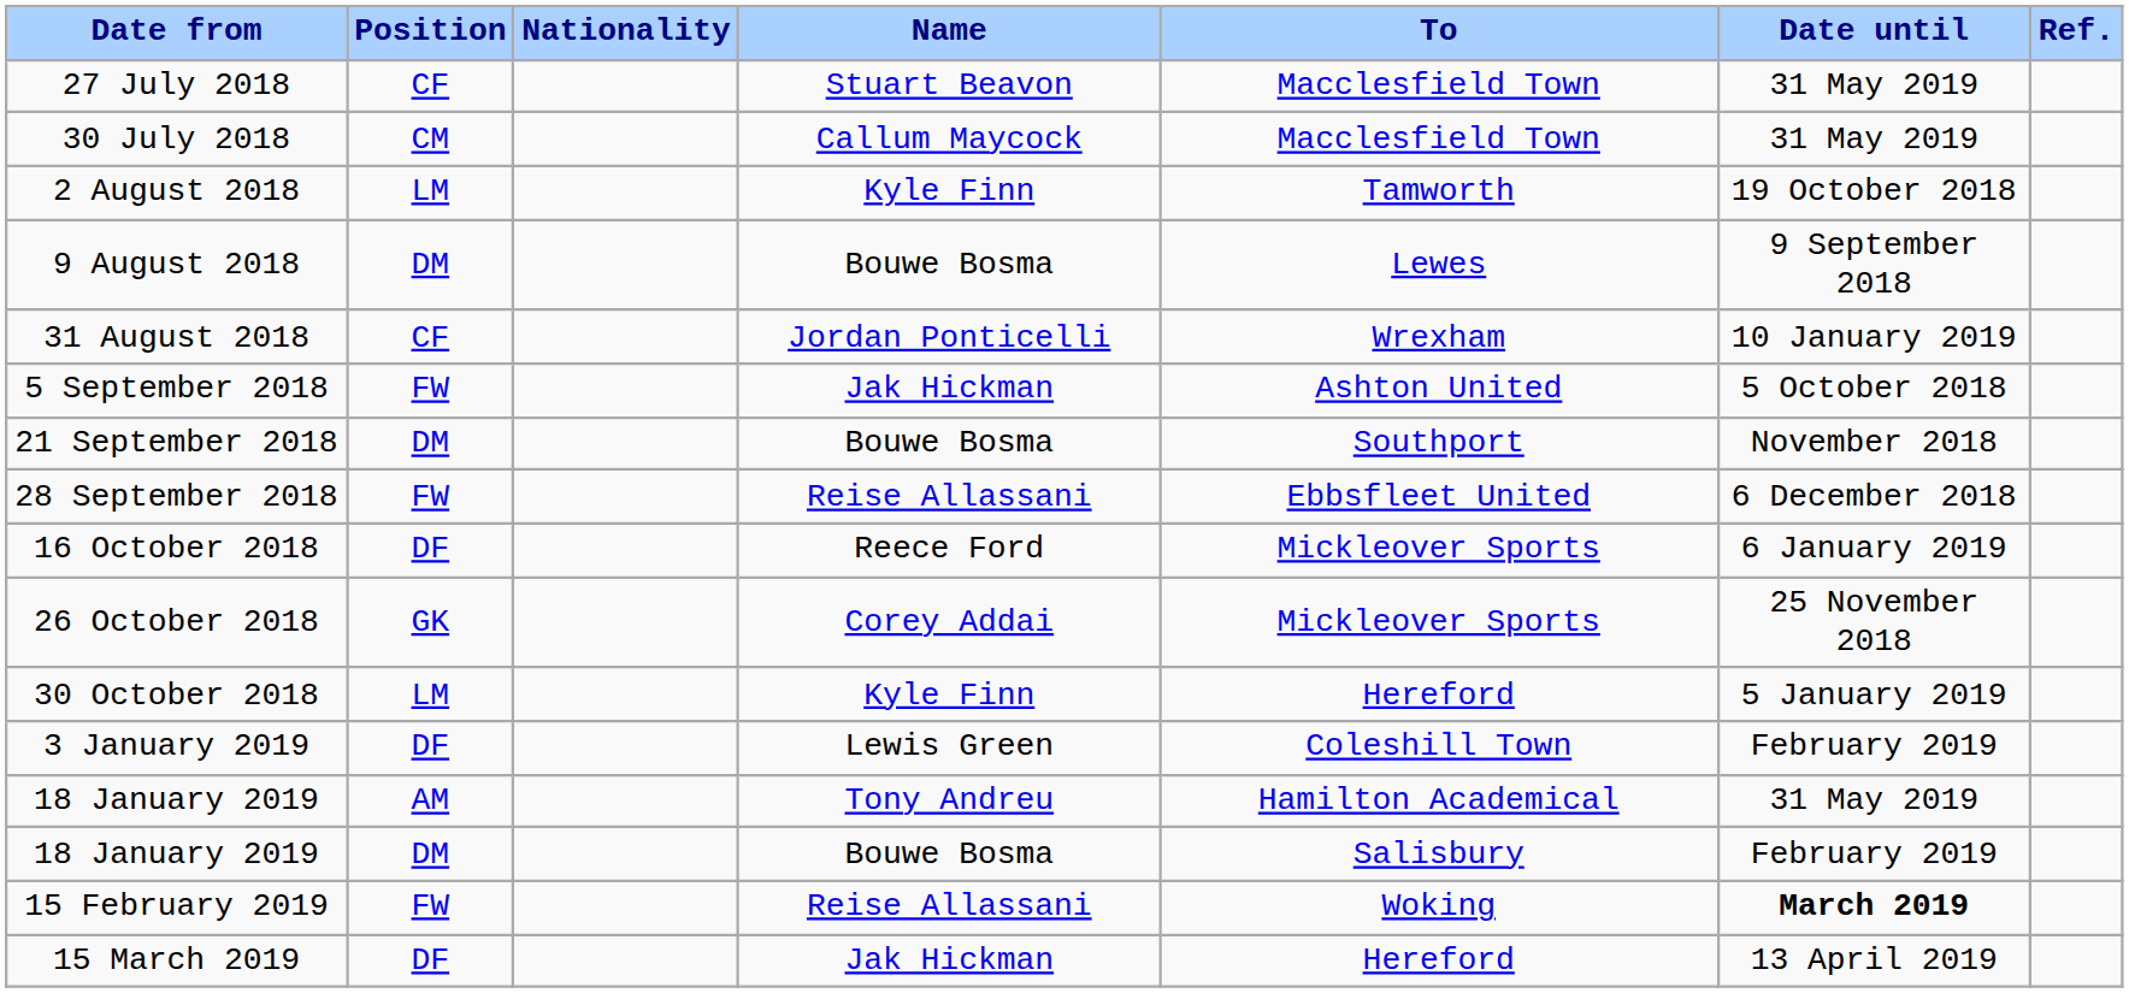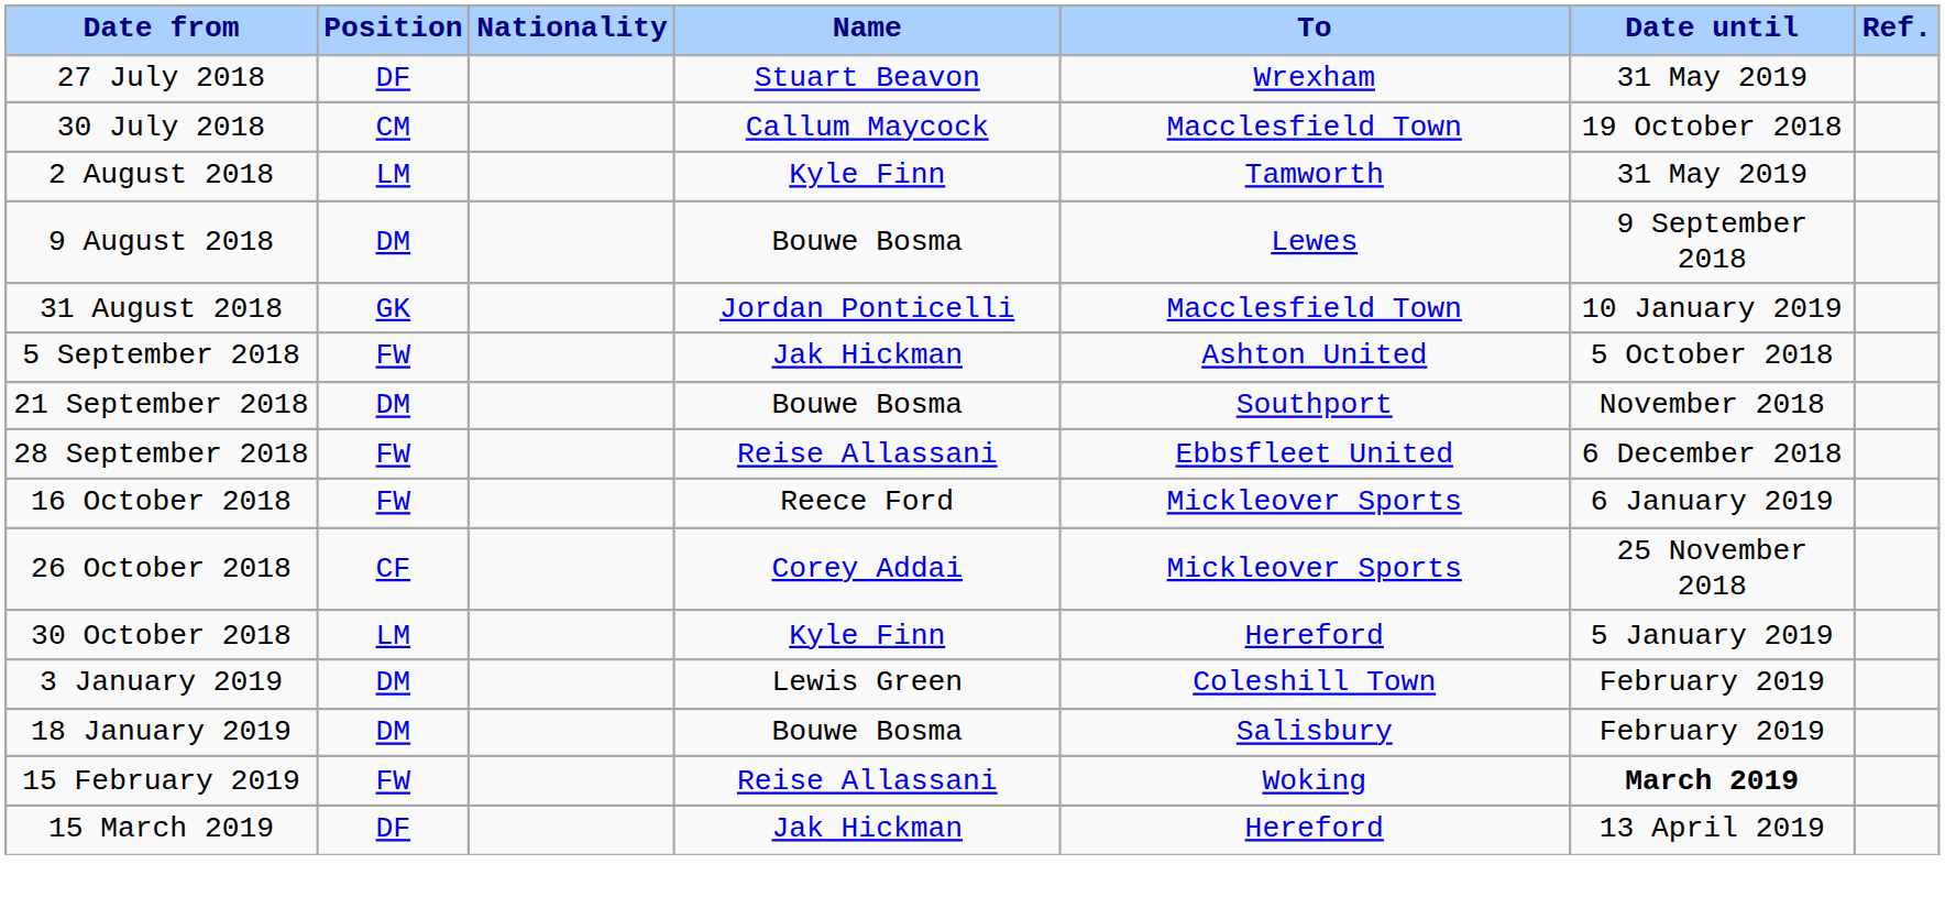27 July 2018 | Position: CF -> DF
27 July 2018 | To: Macclesfield Town -> Wrexham
30 July 2018 | Date until: 31 May 2019 -> 19 October 2018
2 August 2018 | Date until: 19 October 2018 -> 31 May 2019
31 August 2018 | Position: CF -> GK
31 August 2018 | To: Wrexham -> Macclesfield Town
16 October 2018 | Position: DF -> FW
26 October 2018 | Position: GK -> CF
3 January 2019 | Position: DF -> DM
- row: 18 January 2019 | AM | Tony Andreu | Hamilton Academical | 31 May 2019
